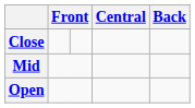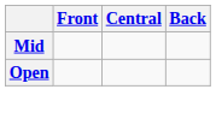- row: Close
